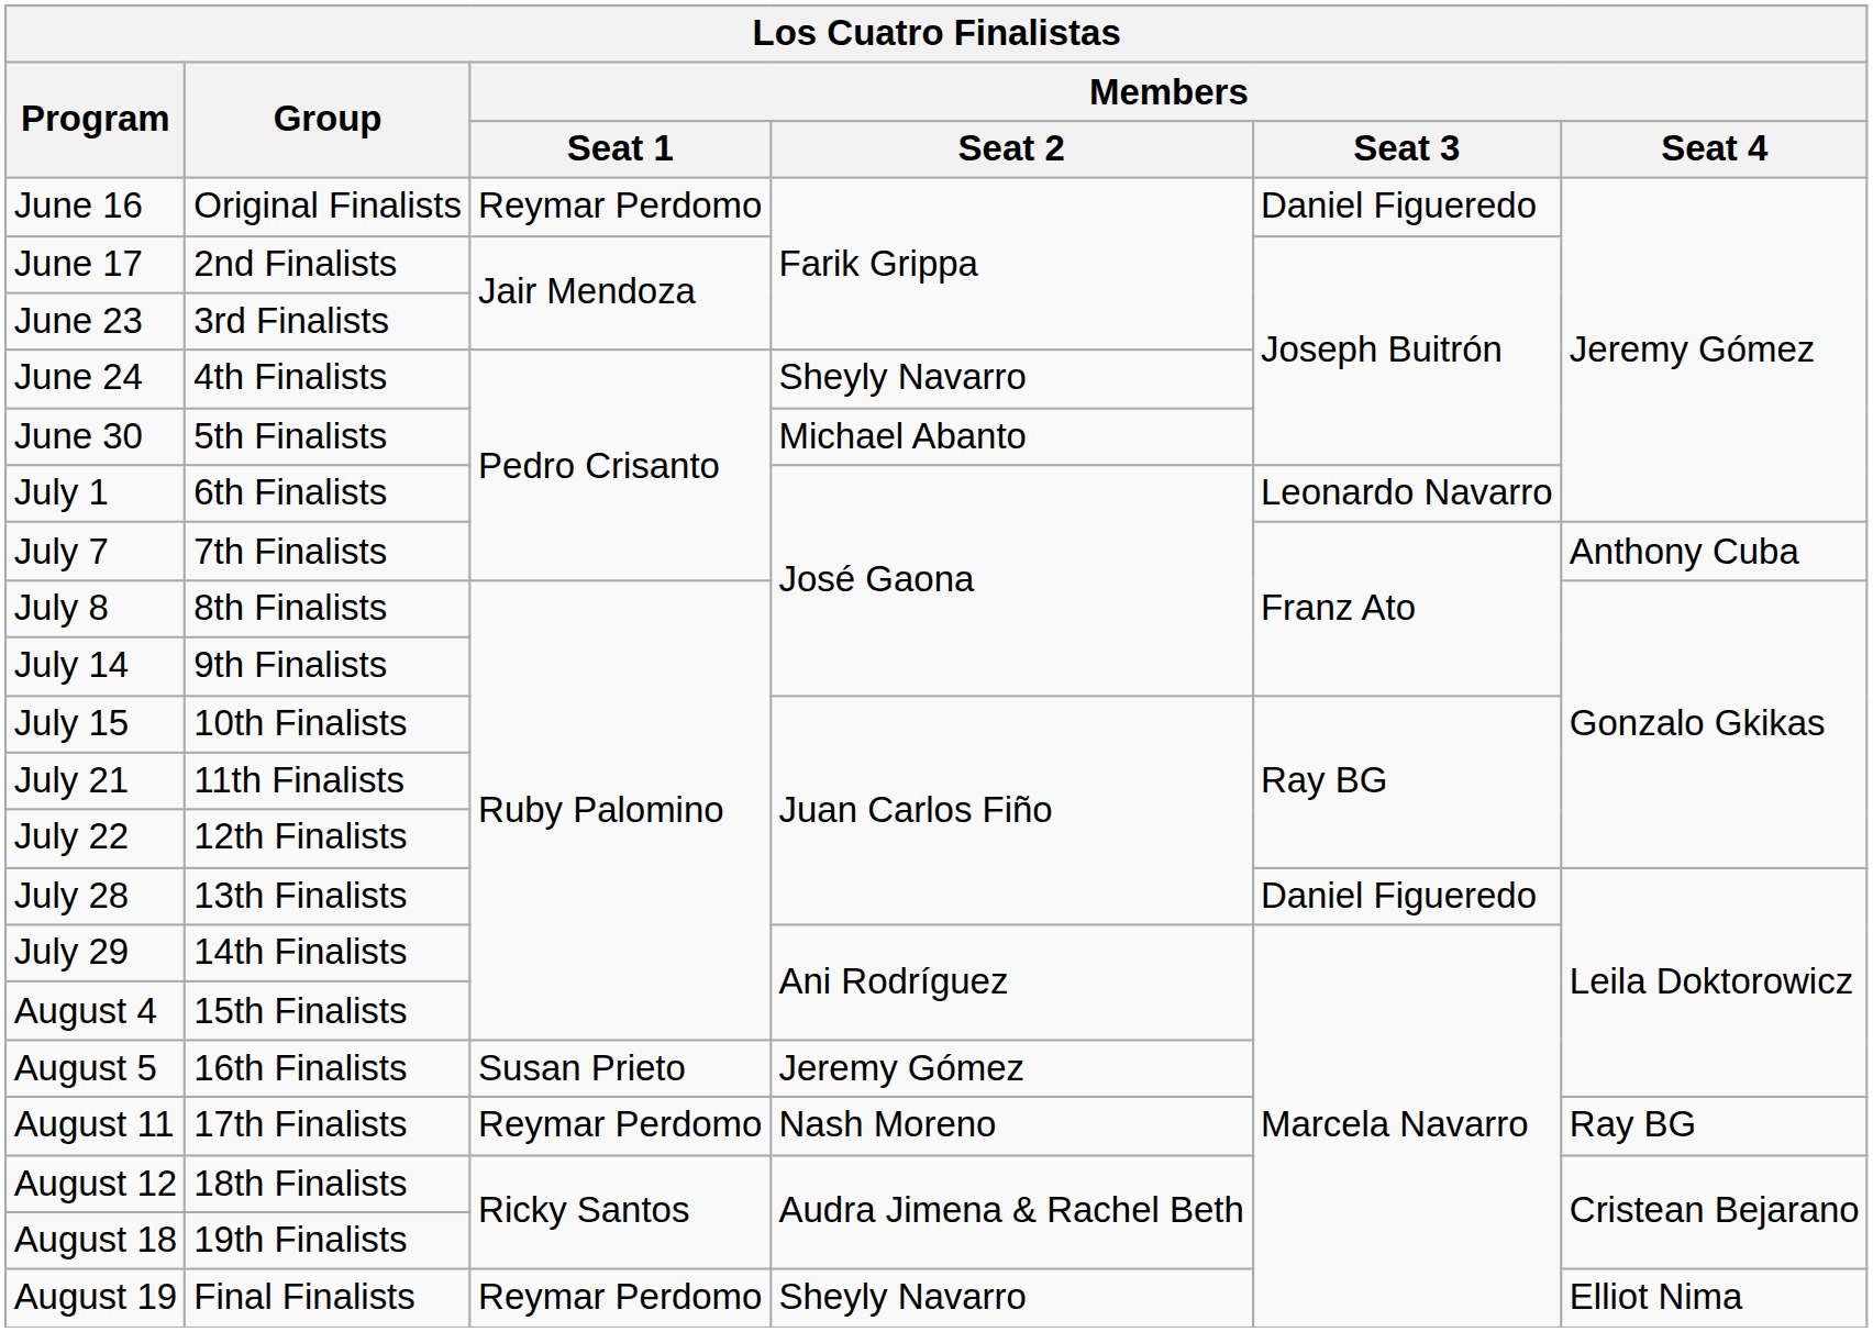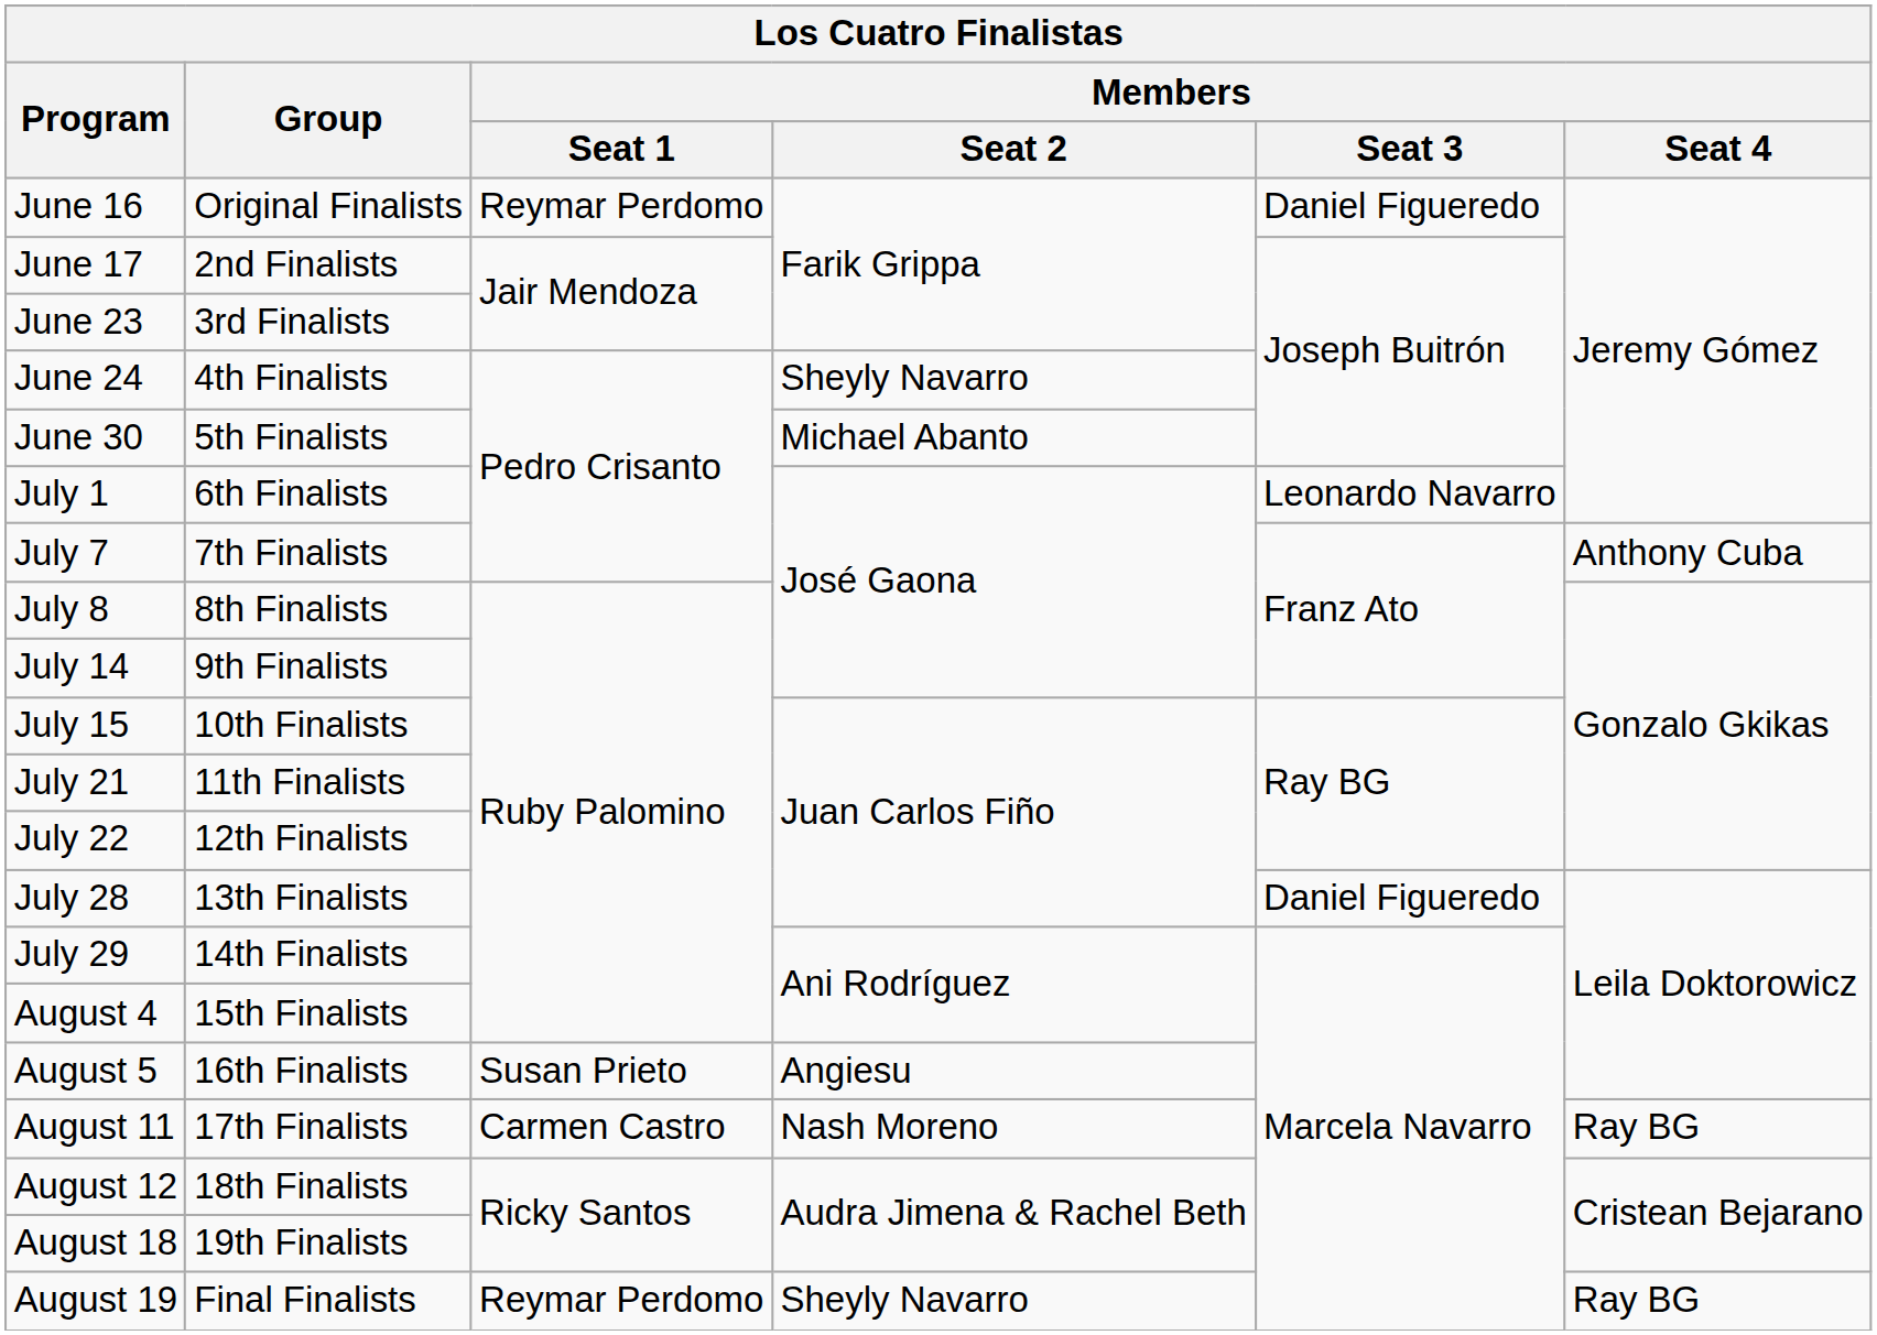August 5 | Members / Seat 2: Jeremy Gómez -> Angiesu
August 11 | Members / Seat 1: Reymar Perdomo -> Carmen Castro
August 19 | Members / Seat 4: Elliot Nima -> Ray BG
